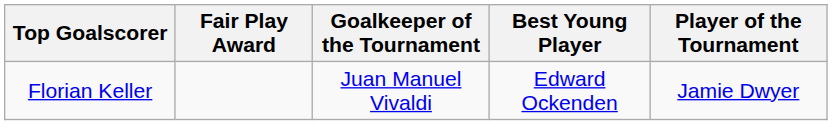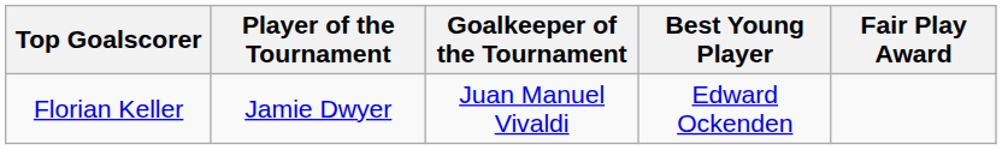columns swapped: Player of the Tournament <-> Fair Play Award
